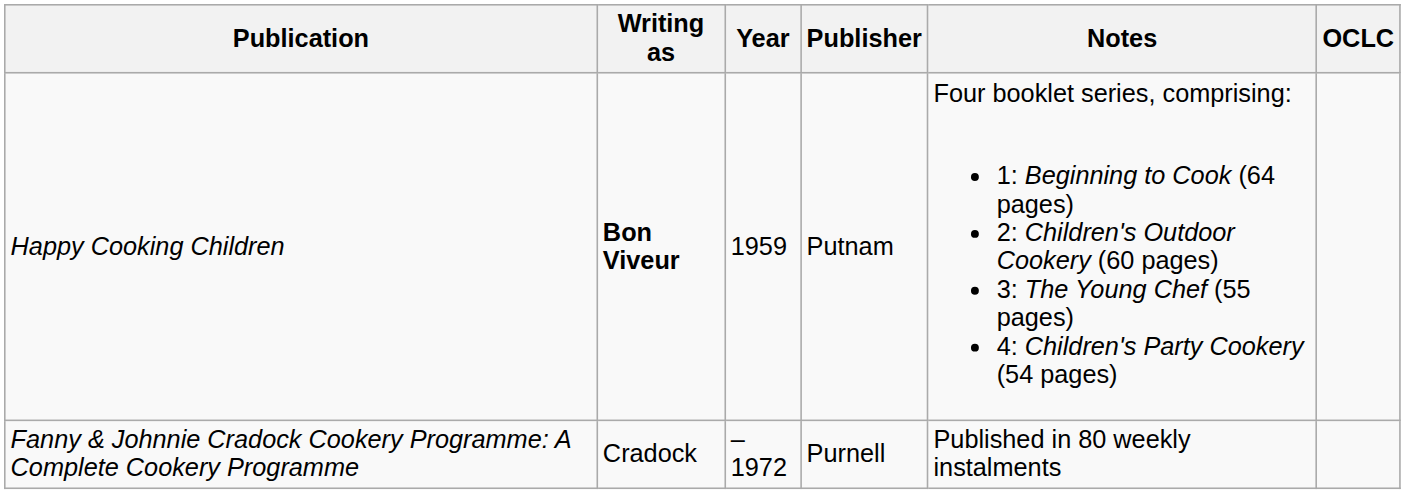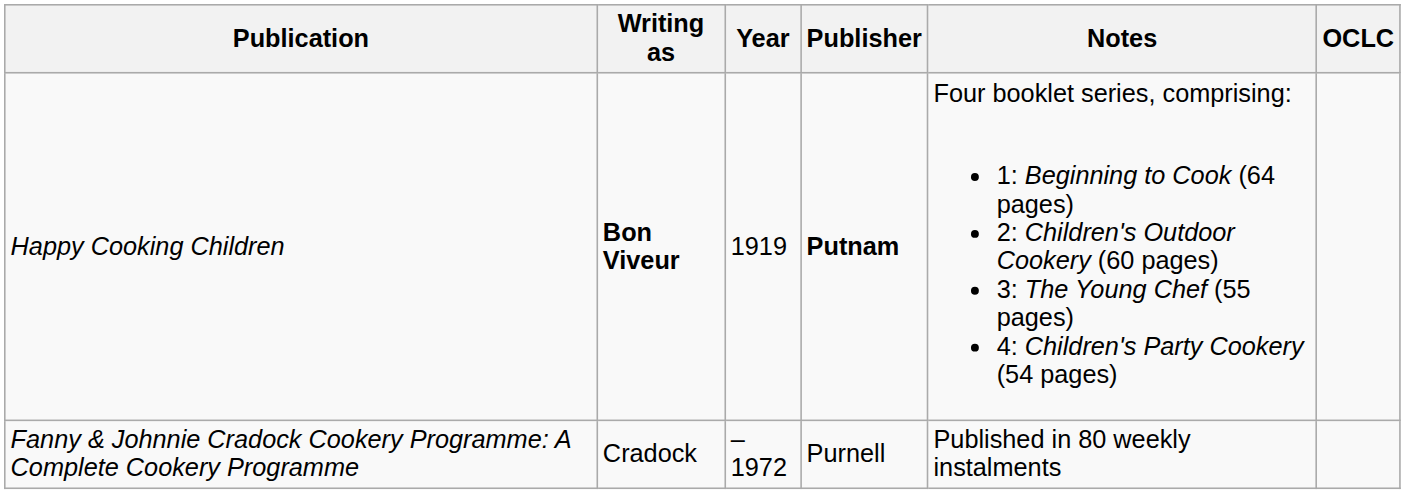Happy Cooking Children | Year: 1959 -> 1919
Happy Cooking Children | Publisher: normal -> bold
